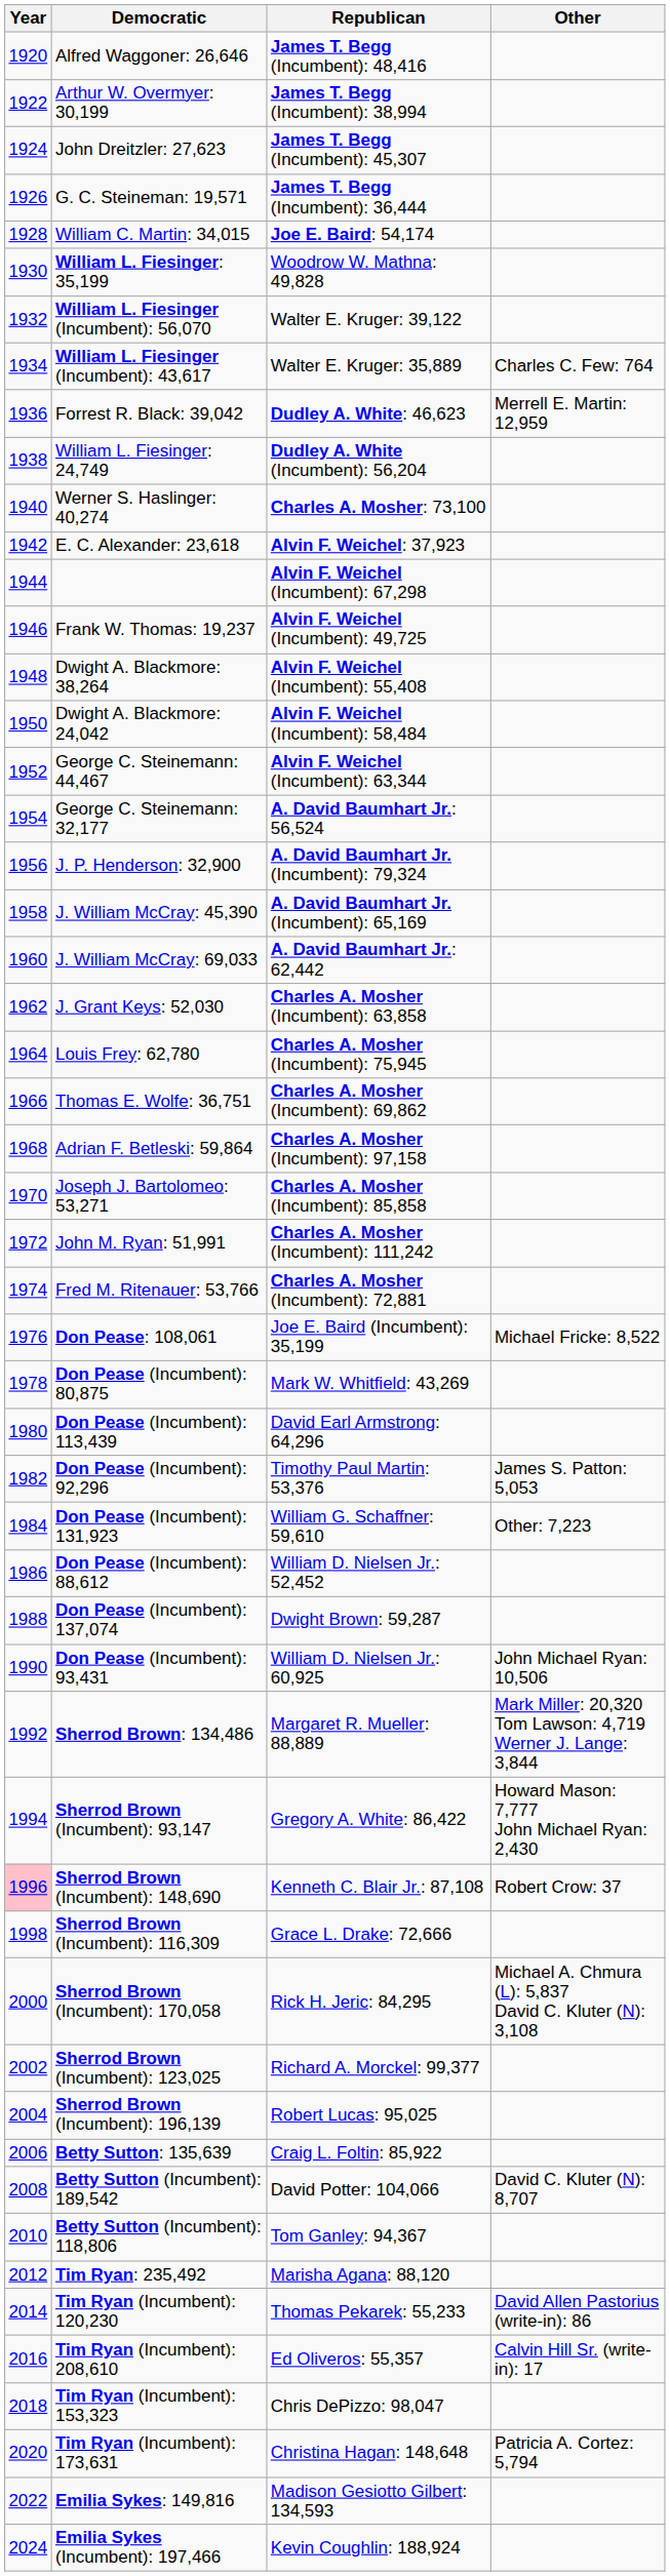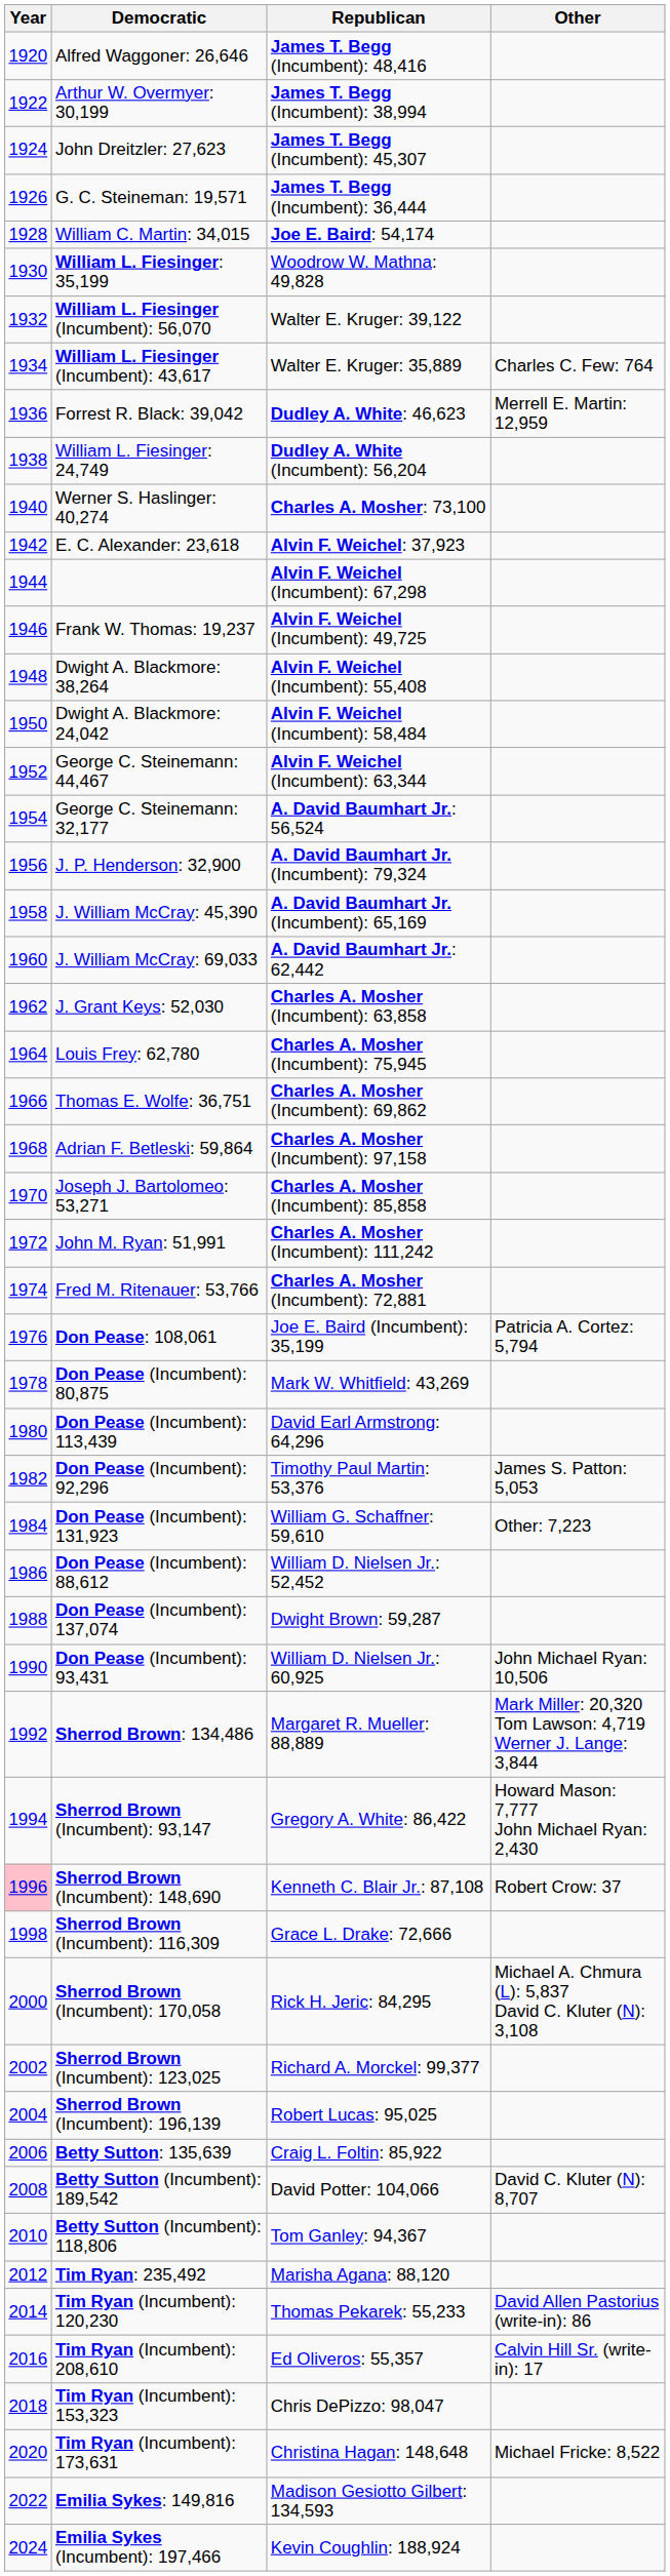Don Pease: 108,061 | Other: Michael Fricke: 8,522 -> Patricia A. Cortez: 5,794
Tim Ryan (Incumbent): 173,631 | Other: Patricia A. Cortez: 5,794 -> Michael Fricke: 8,522
